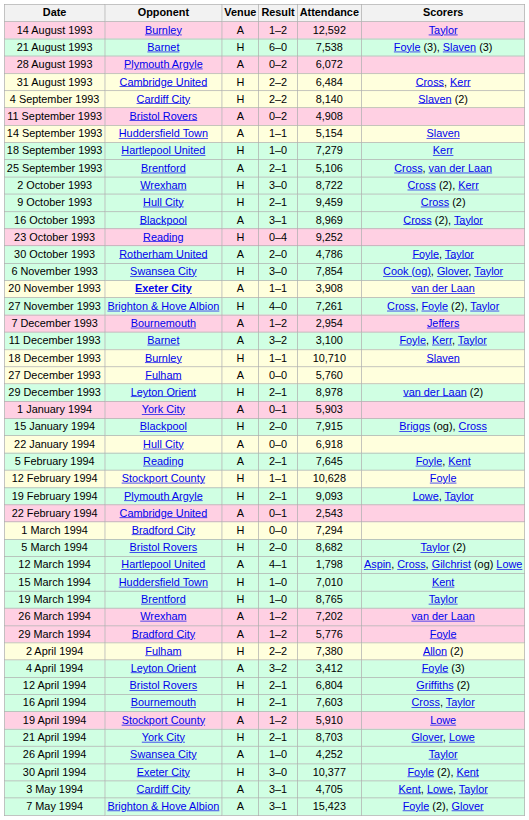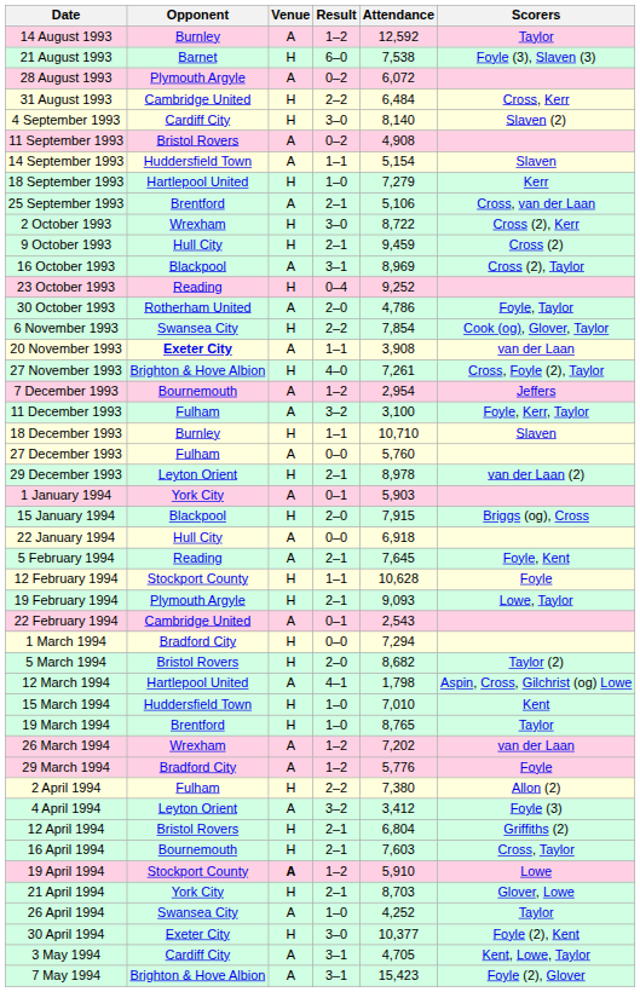4 September 1993 | Result: 2–2 -> 3–0
6 November 1993 | Result: 3–0 -> 2–2
11 December 1993 | Opponent: Barnet -> Fulham
19 April 1994 | Venue: normal -> bold
